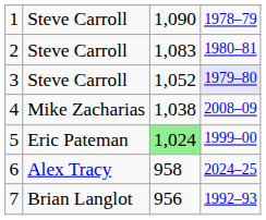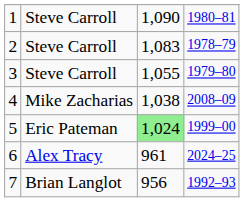1 | column 4: 1978–79 -> 1980–81
2 | column 4: 1980–81 -> 1978–79
3 | column 3: 1,052 -> 1,055
3 | column 4: lavender background -> no background
6 | column 3: 958 -> 961
